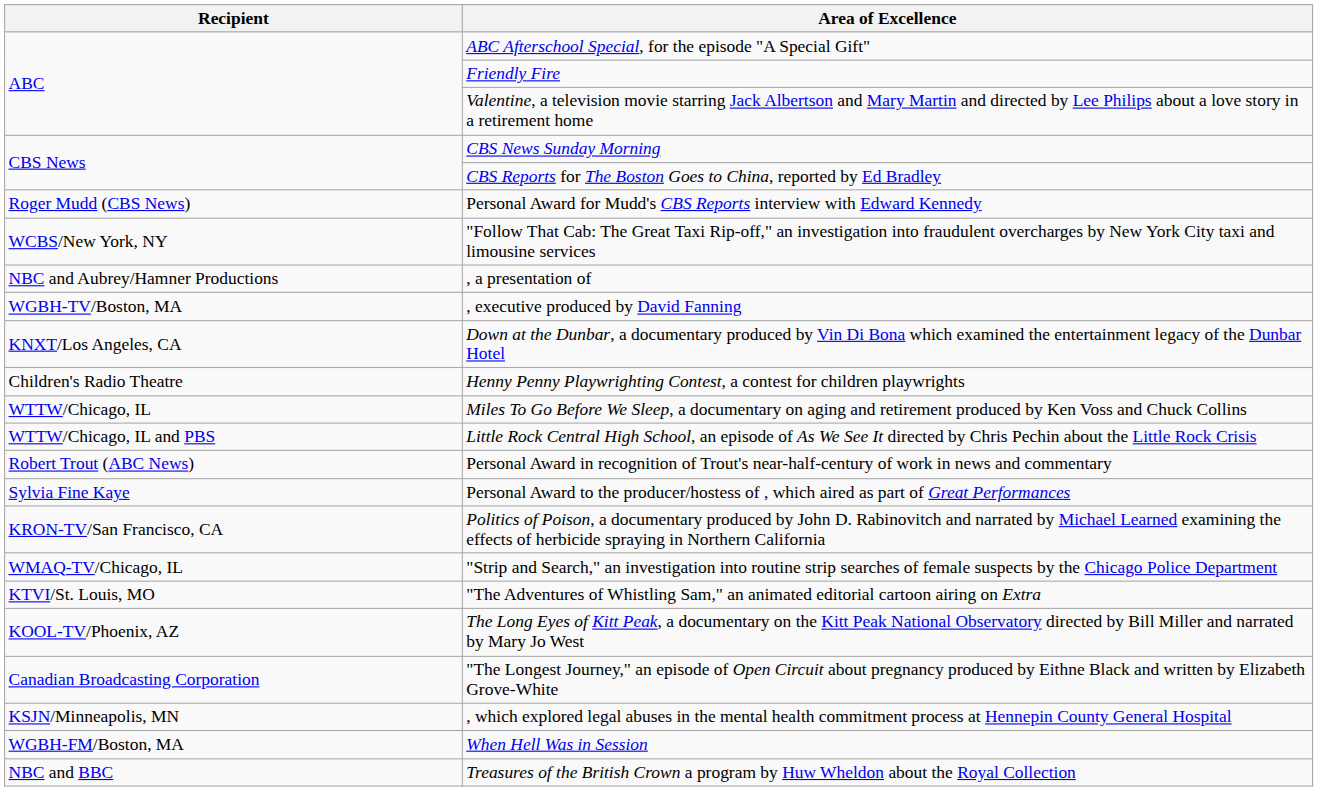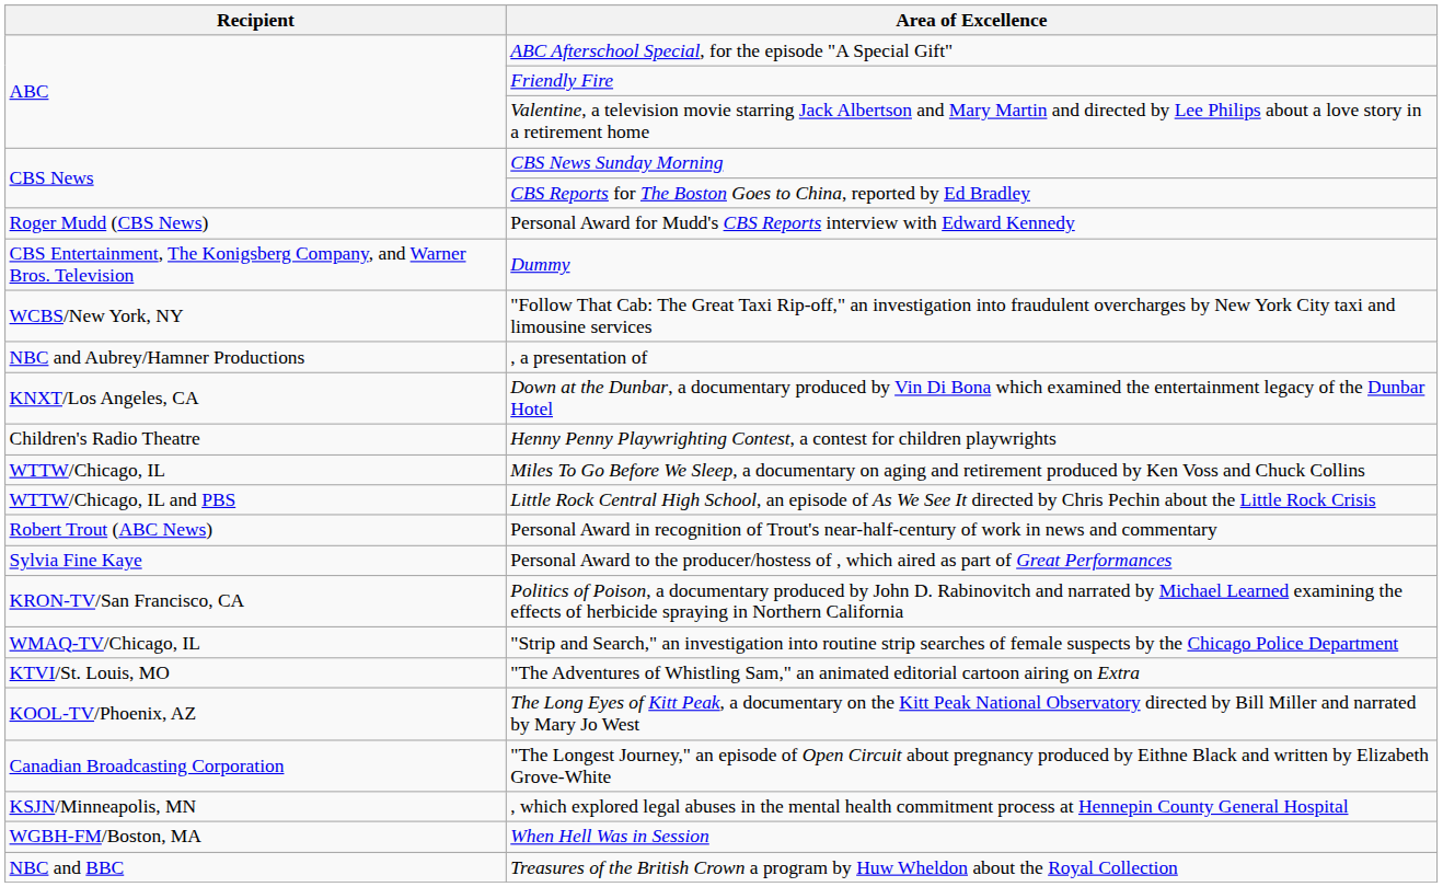+ row: CBS Entertainment, The Konigsberg Company, and Warner Bros. Television | Dummy
- row: WGBH-TV/Boston, MA | , executive produced by David Fanning
